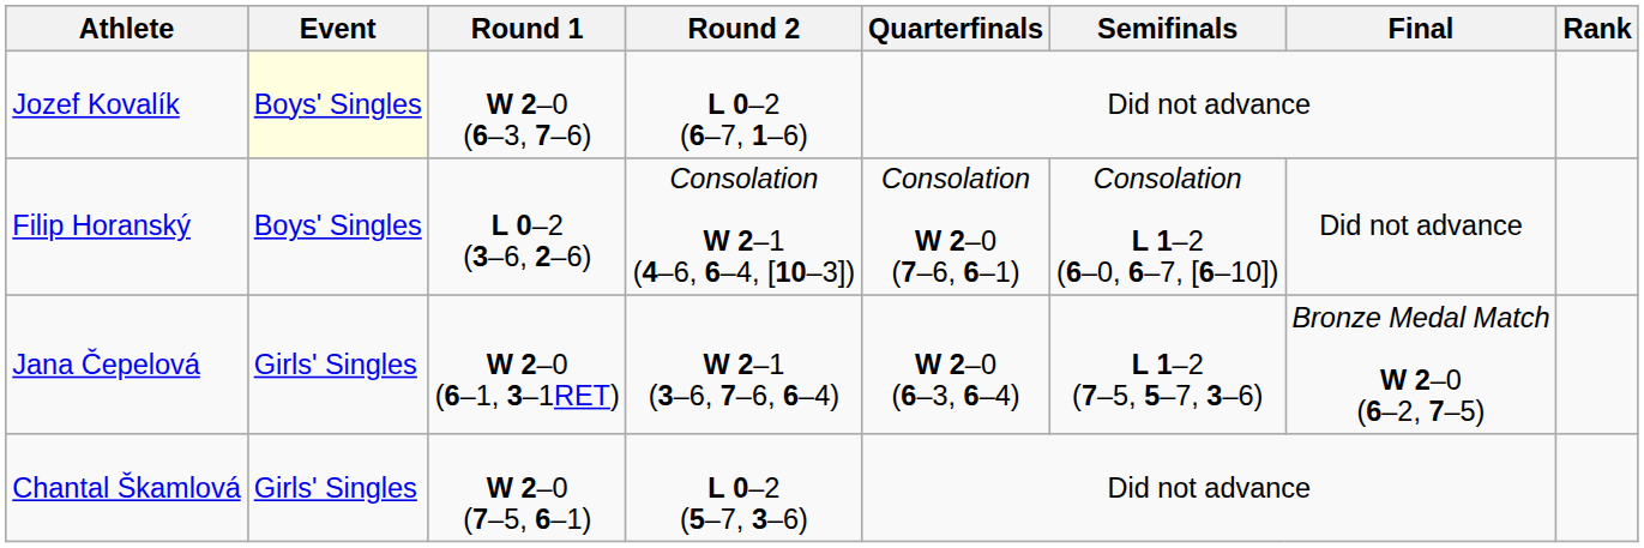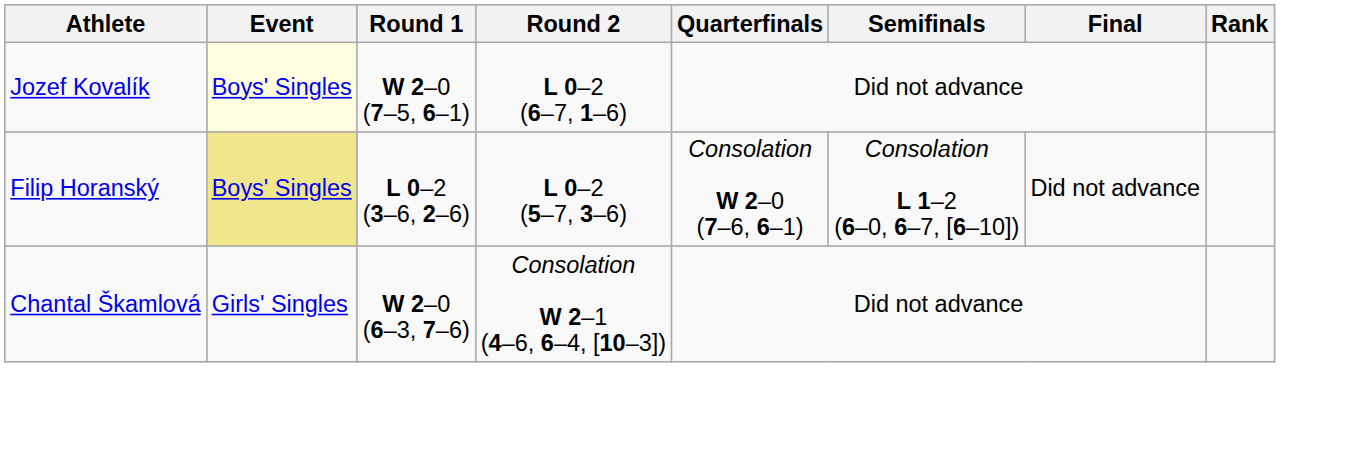Jozef Kovalík | Round 1: W 2–0 (6–3, 7–6) -> W 2–0 (7–5, 6–1)
Filip Horanský | Event: no background -> khaki background
Filip Horanský | Round 2: Consolation W 2–1 (4–6, 6–4, [10–3]) -> L 0–2 (5–7, 3–6)
- row: Jana Čepelová | Girls' Singles | W 2–0 (6–1, 3–1RET) | W 2–1 (3–6, 7–6, 6–4) | W 2–0 (6–3, 6–4) | L 1–2 (7–5, 5–7, 3–6) | Bronze Medal Match W 2–0 (6–2, 7–5)
Chantal Škamlová | Round 1: W 2–0 (7–5, 6–1) -> W 2–0 (6–3, 7–6)
Chantal Škamlová | Round 2: L 0–2 (5–7, 3–6) -> Consolation W 2–1 (4–6, 6–4, [10–3])
